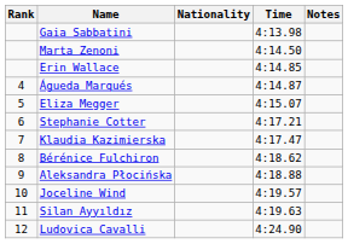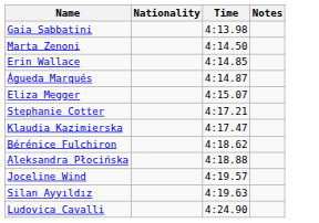- column: Rank | 4 | 5 | 6 | 7 | 8 | 9 | 10 | 11 | 12
